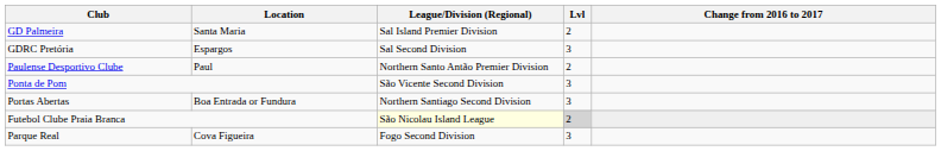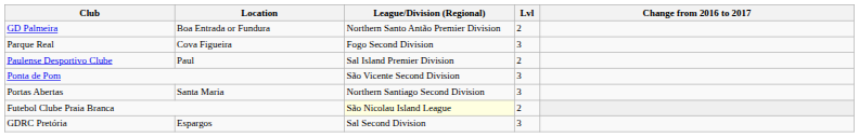GD Palmeira | Location: Santa Maria -> Boa Entrada or Fundura
GD Palmeira | League/Division (Regional): Sal Island Premier Division -> Northern Santo Antão Premier Division
rows swapped: Parque Real <-> GDRC Pretória
Paulense Desportivo Clube | League/Division (Regional): Northern Santo Antão Premier Division -> Sal Island Premier Division
Portas Abertas | Location: Boa Entrada or Fundura -> Santa Maria
Futebol Clube Praia Branca | Lvl: lightgrey background -> no background
